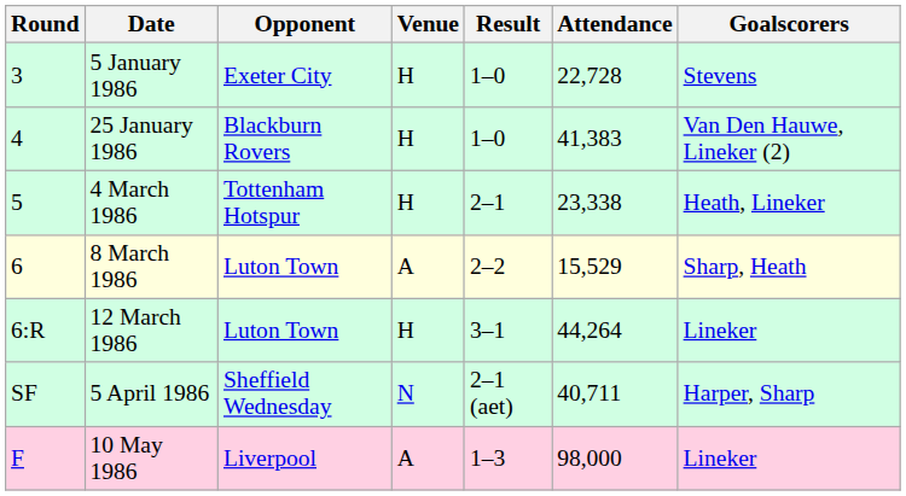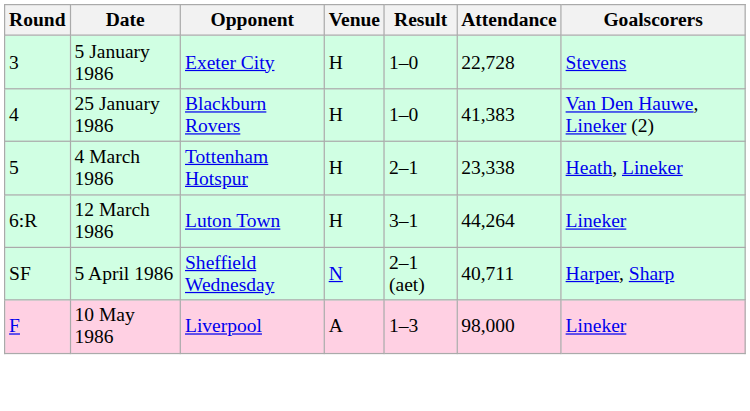- row: 6 | 8 March 1986 | Luton Town | A | 2–2 | 15,529 | Sharp, Heath
